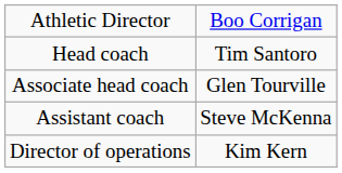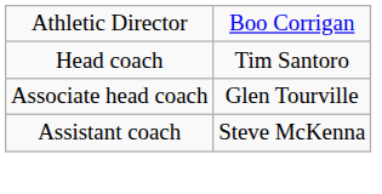- row: Director of operations | Kim Kern
